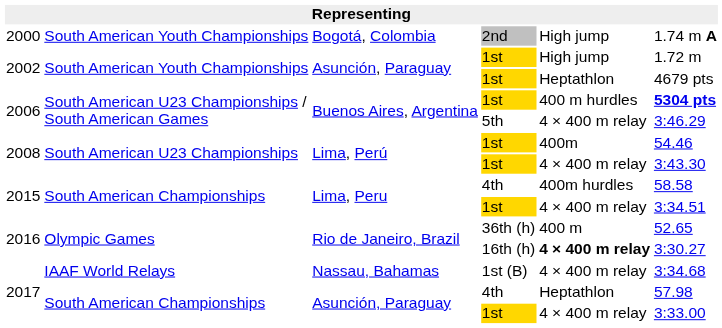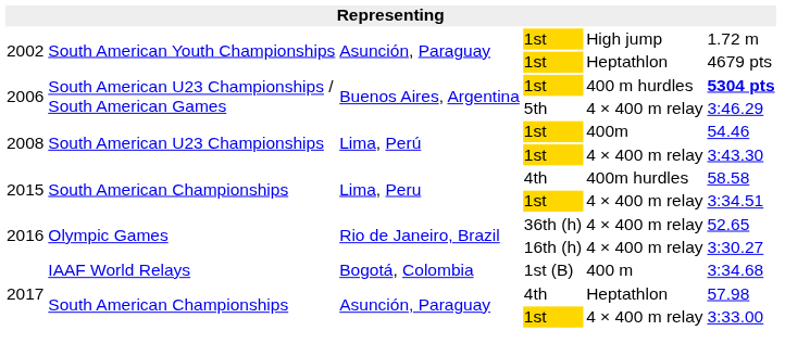- row: 2000 | South American Youth Championships | Bogotá, Colombia | 2nd | High jump | 1.74 m A
2016 / 36th (h) | column 5: 400 m -> 4 × 400 m relay
2016 / 16th (h) | column 5: bold -> normal
2017 / 1st (B) | column 3: Nassau, Bahamas -> Bogotá, Colombia
2017 / 1st (B) | column 5: 4 × 400 m relay -> 400 m
